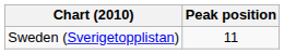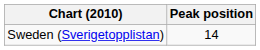Sweden (Sverigetopplistan) | Peak position: 11 -> 14
